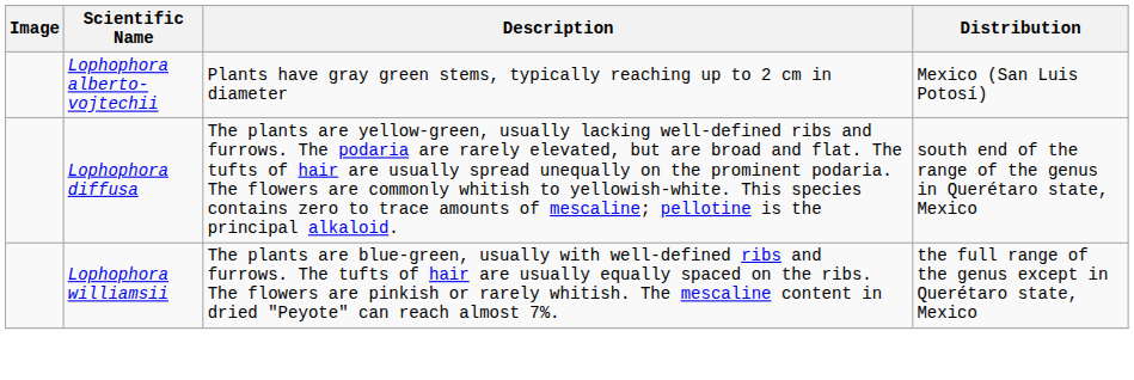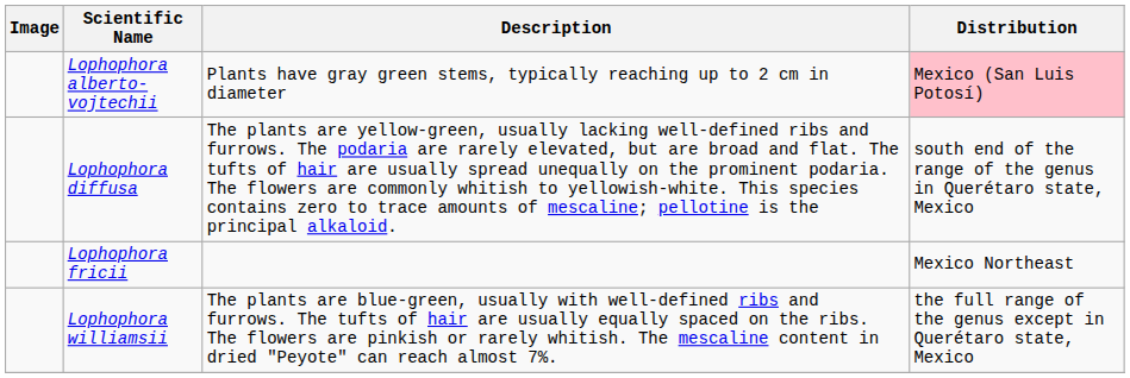Lophophora alberto-vojtechii | Distribution: no background -> pink background
+ row: Lophophora fricii | Mexico Northeast
